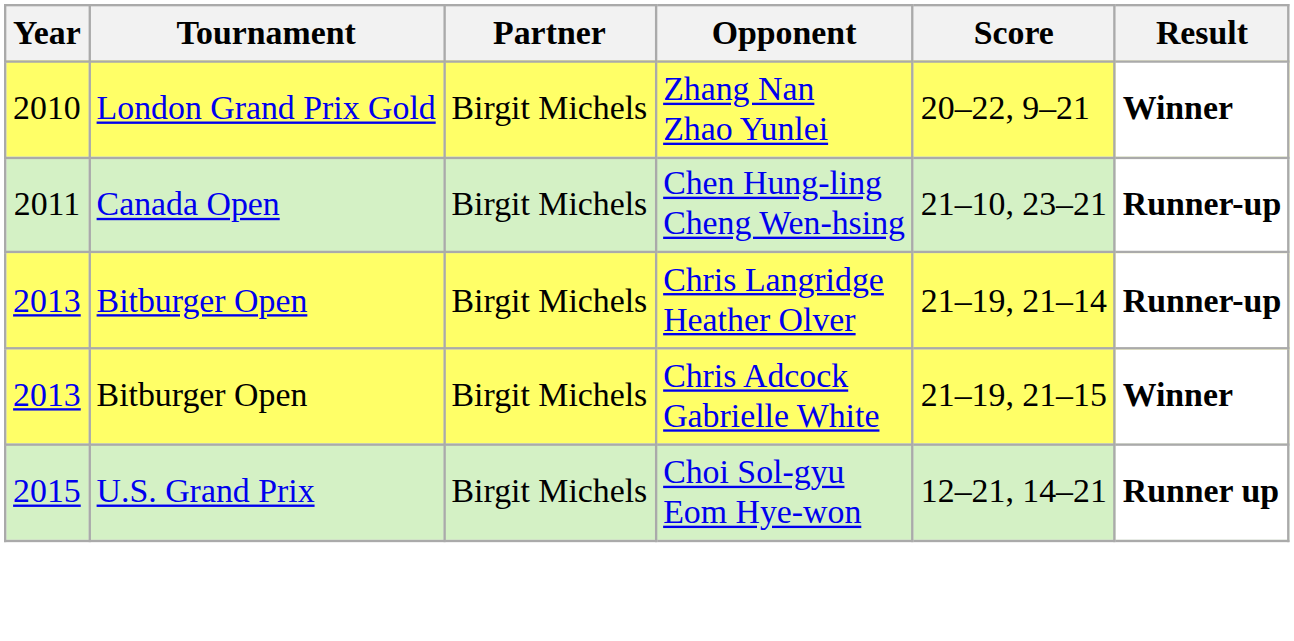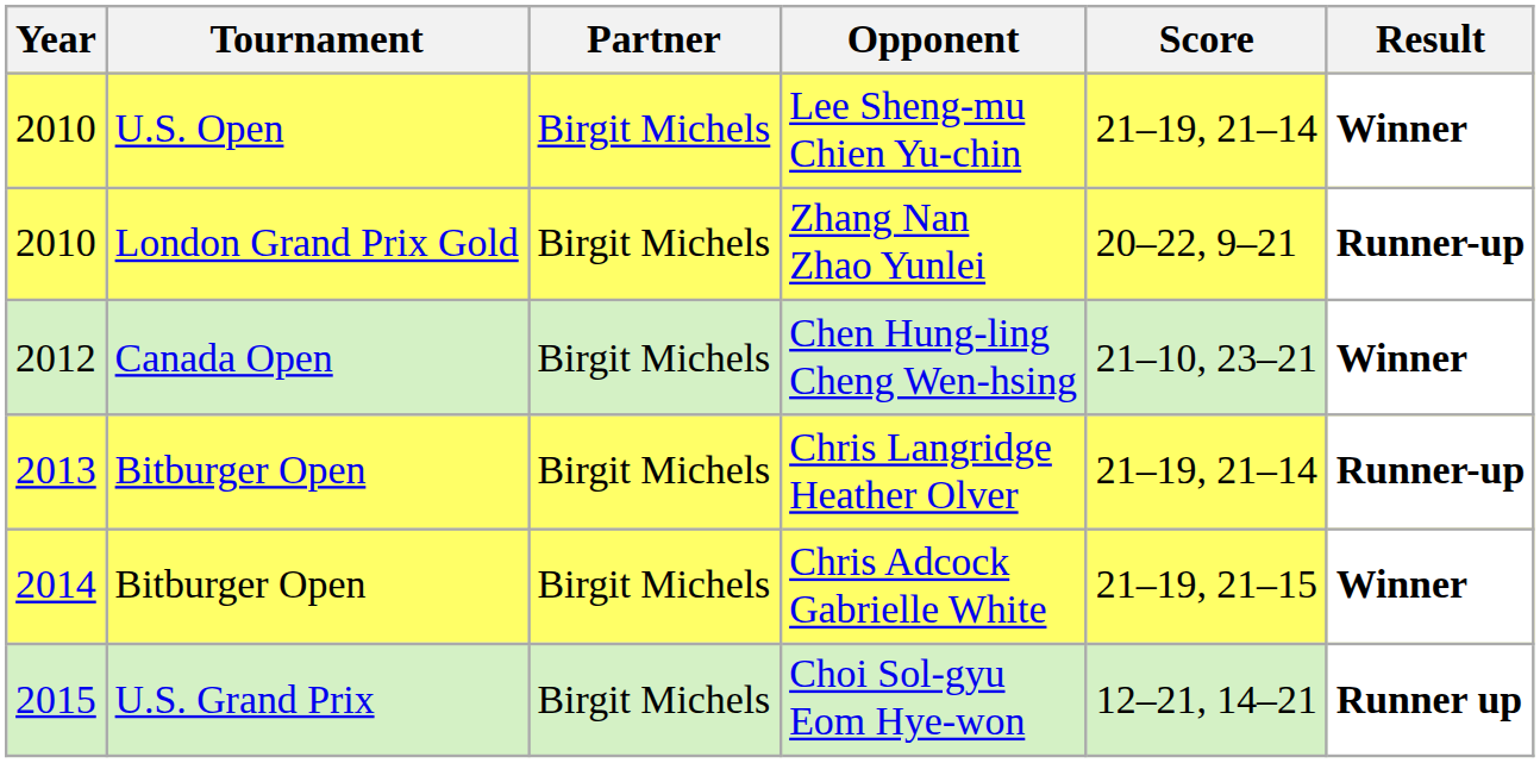+ row: 2010 | U.S. Open | Birgit Michels | Lee Sheng-mu Chien Yu-chin | 21–19, 21–14 | Winner
Zhang Nan Zhao Yunlei | Result: Winner -> Runner-up
Chen Hung-ling Cheng Wen-hsing | Year: 2011 -> 2012
Chen Hung-ling Cheng Wen-hsing | Result: Runner-up -> Winner
Chris Adcock Gabrielle White | Year: 2013 -> 2014
